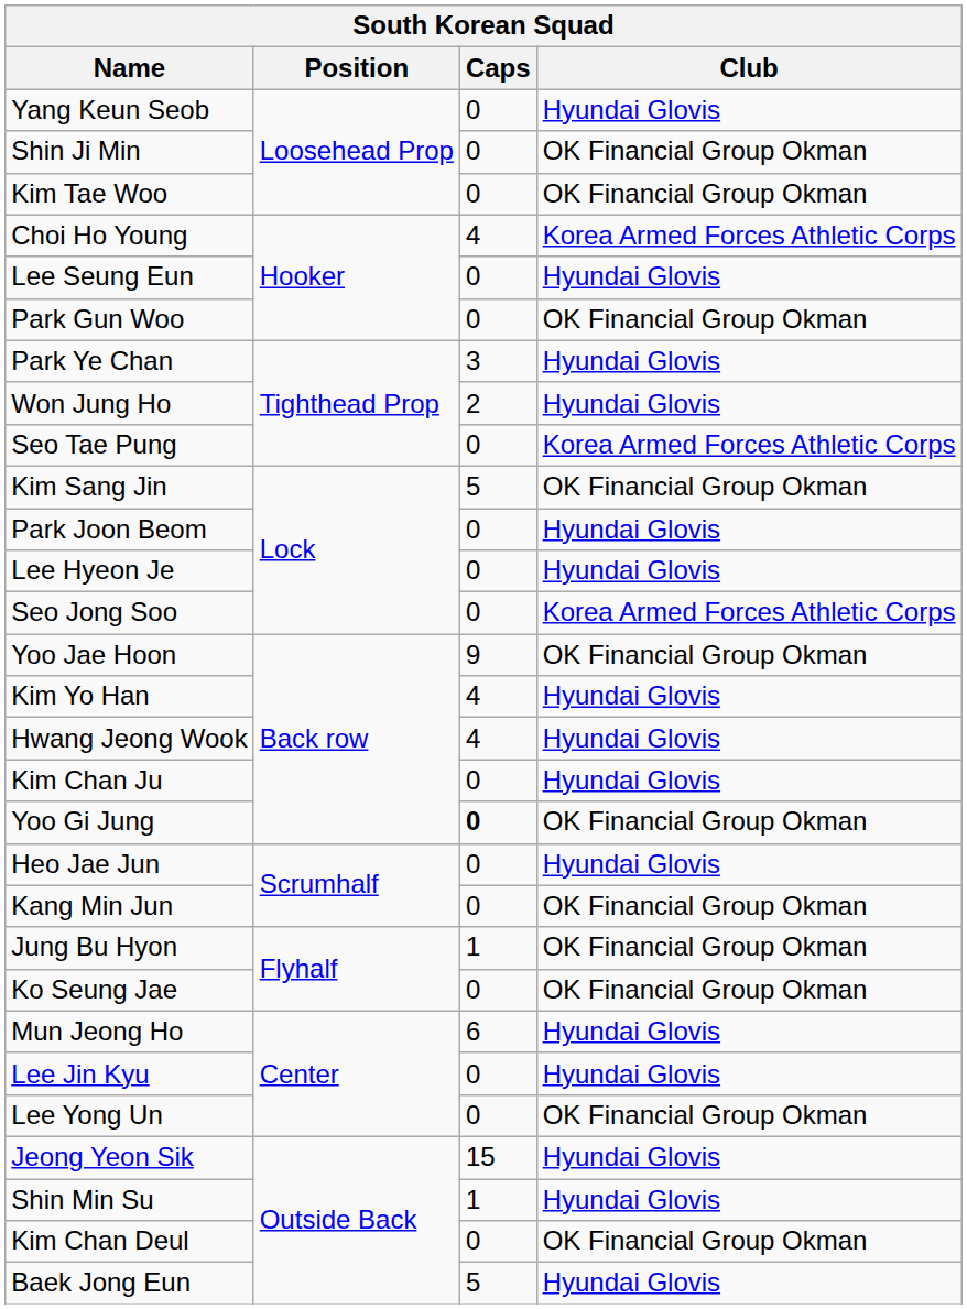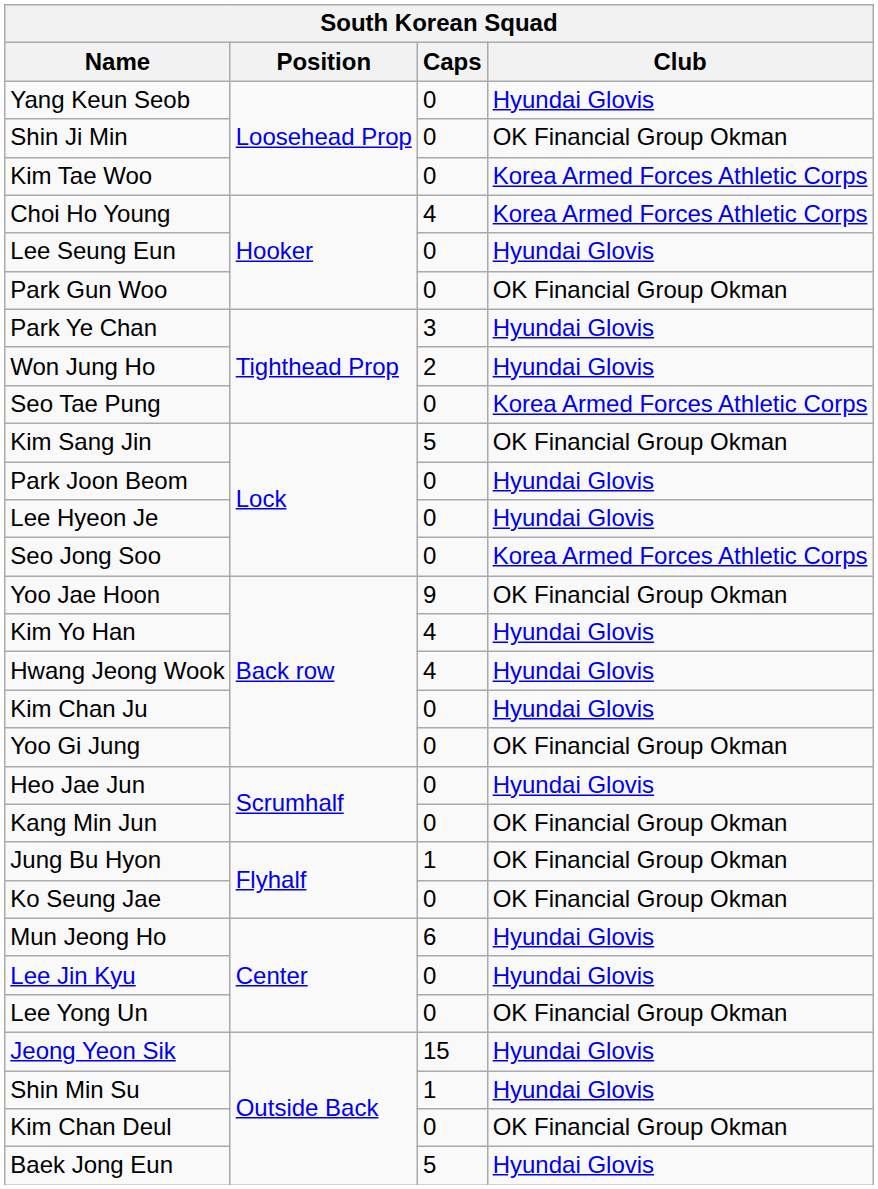Kim Tae Woo | Club: OK Financial Group Okman -> Korea Armed Forces Athletic Corps
Yoo Gi Jung | Caps: bold -> normal
